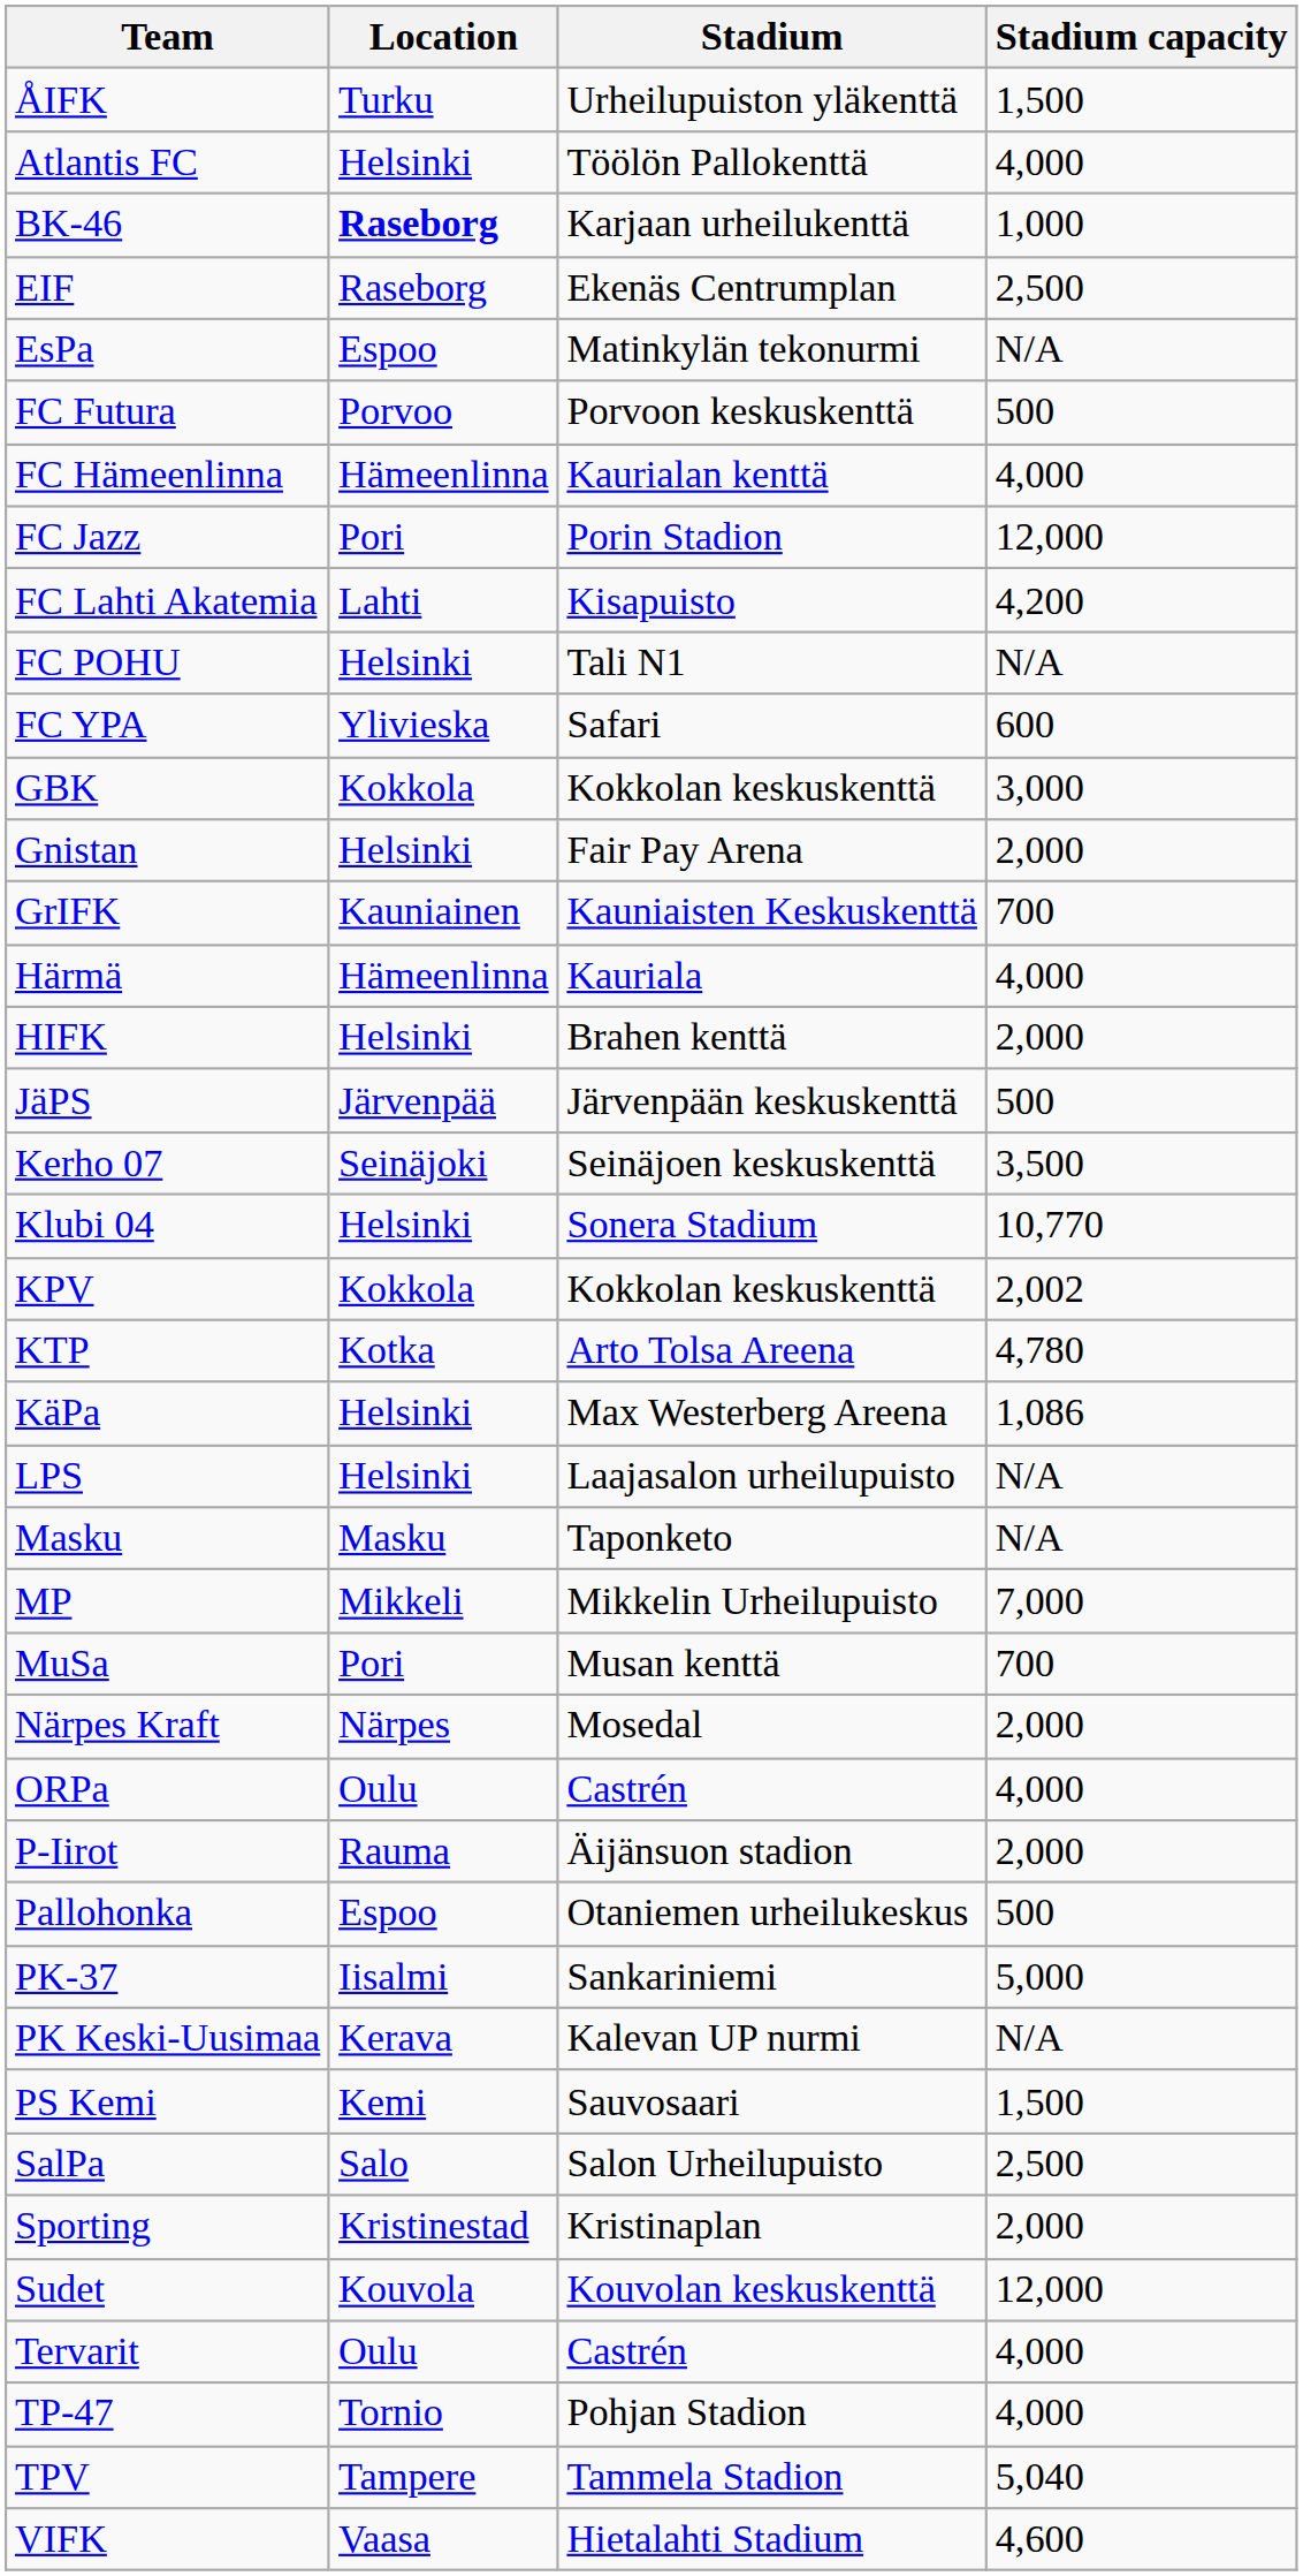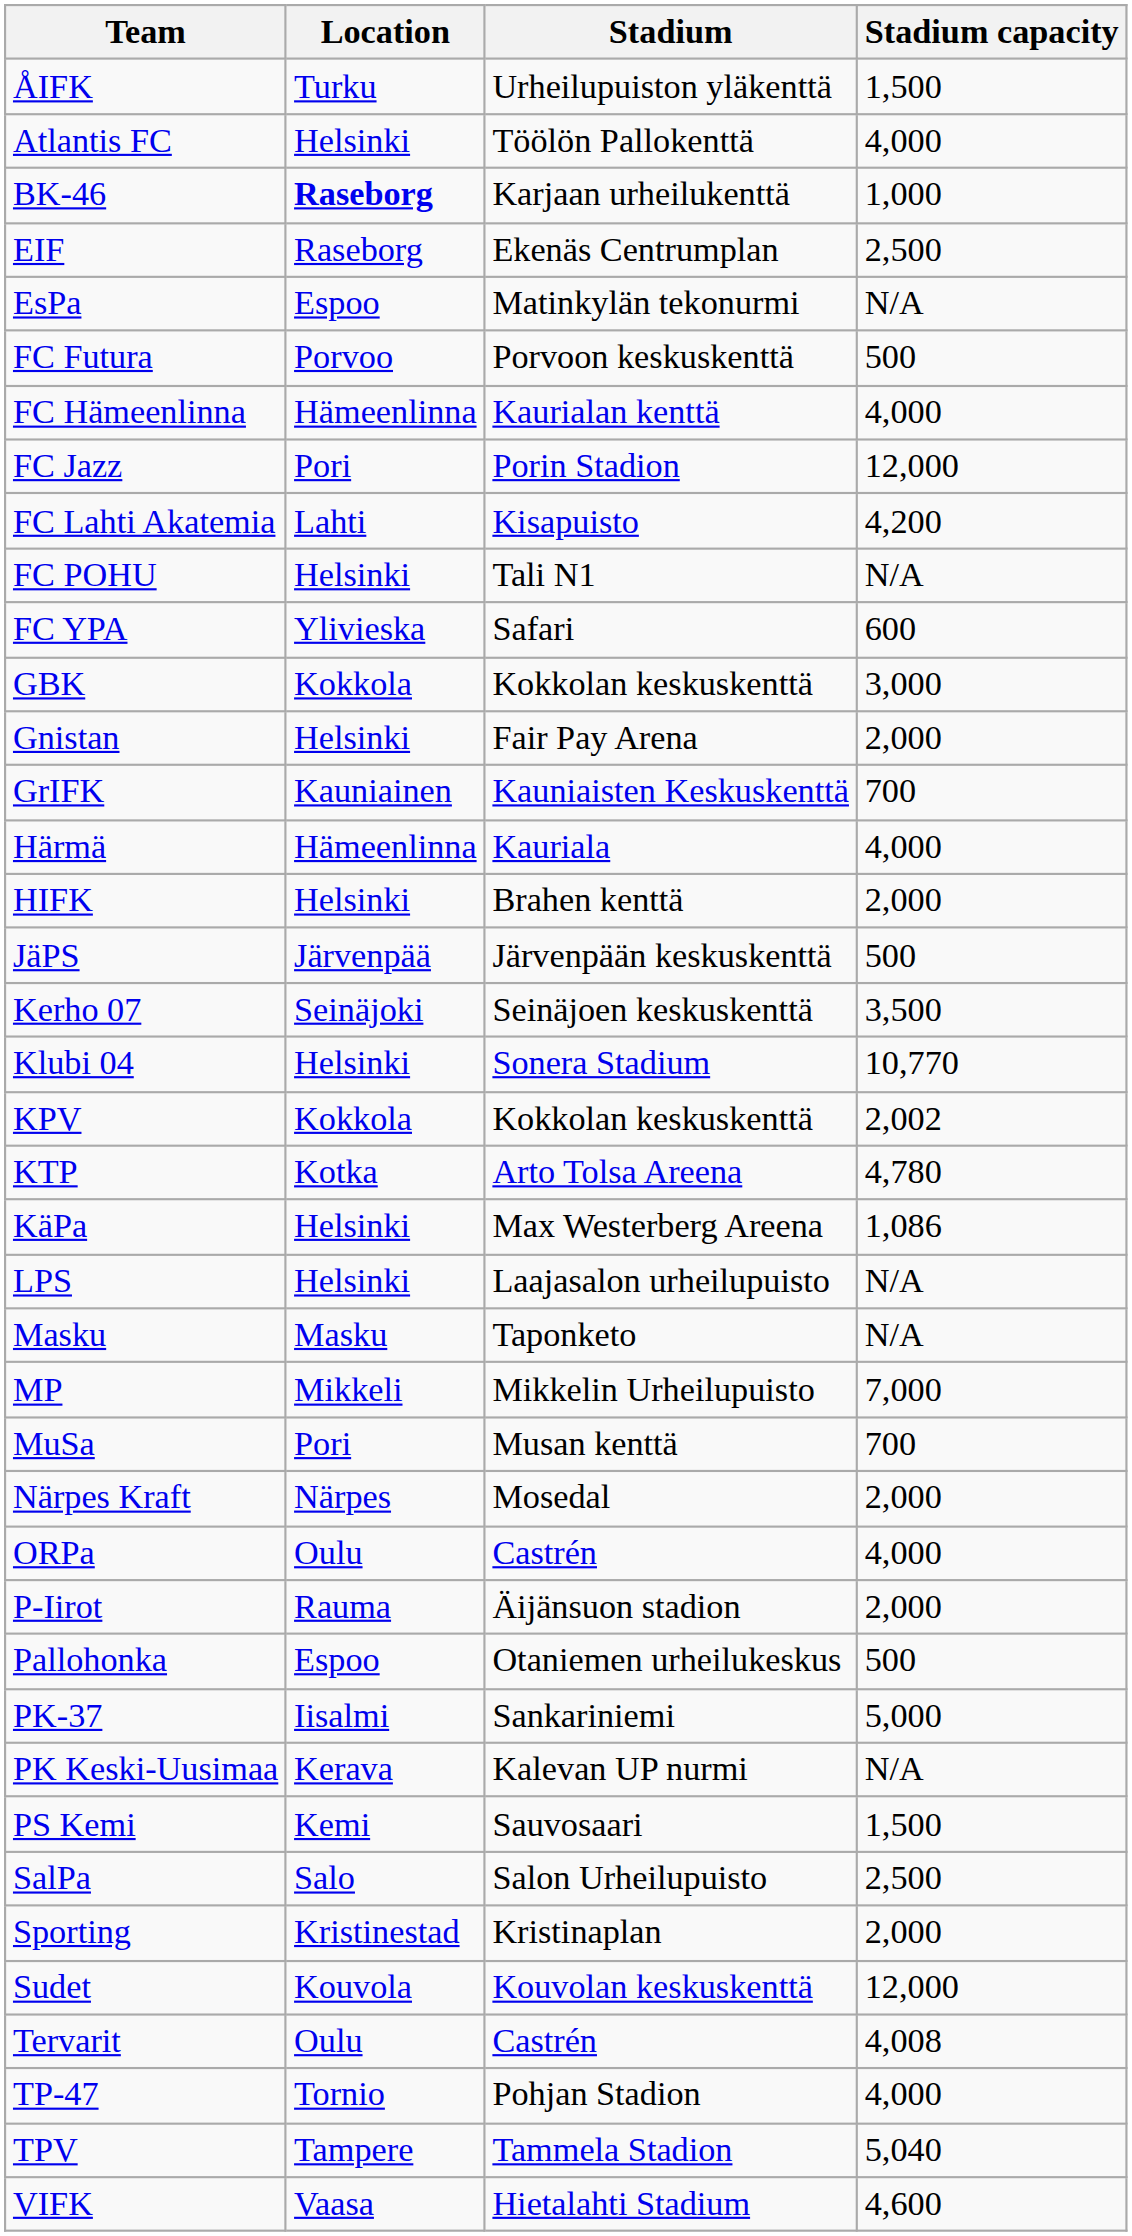Tervarit | Stadium capacity: 4,000 -> 4,008
